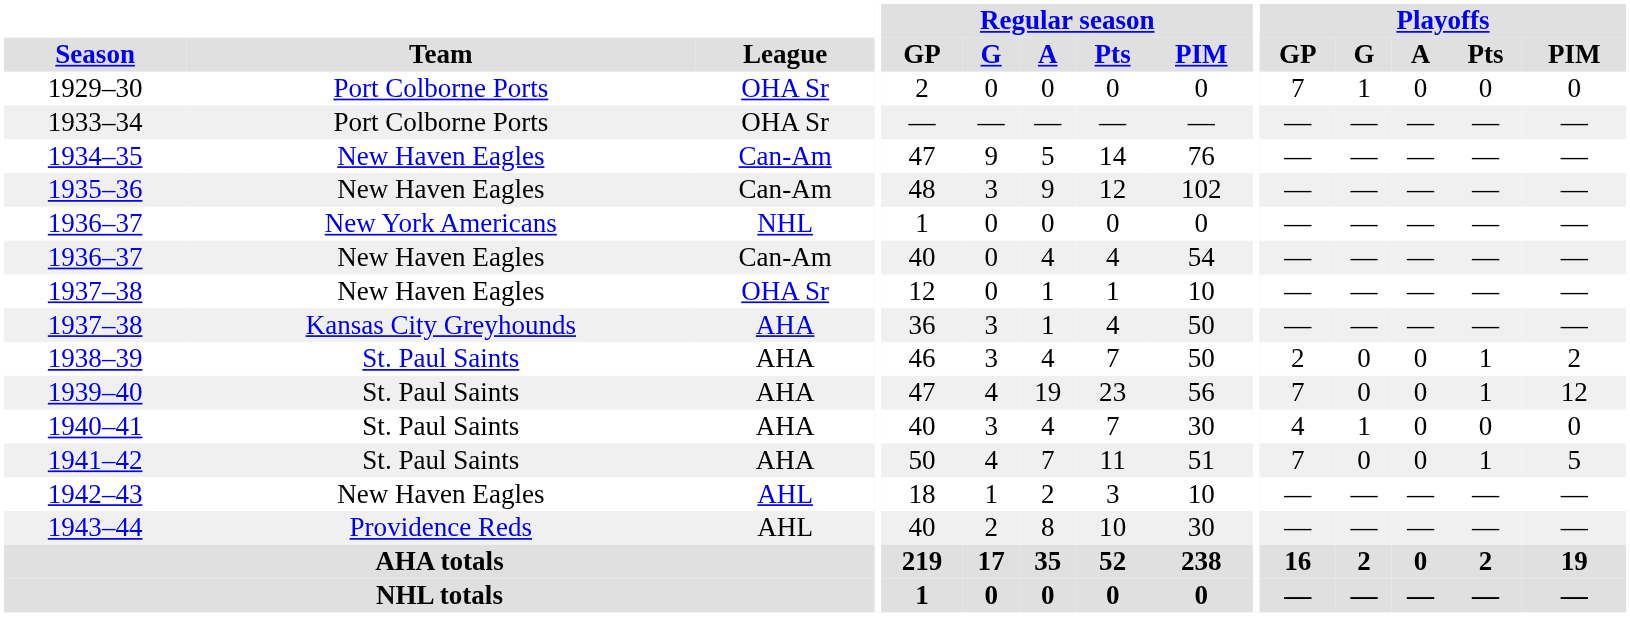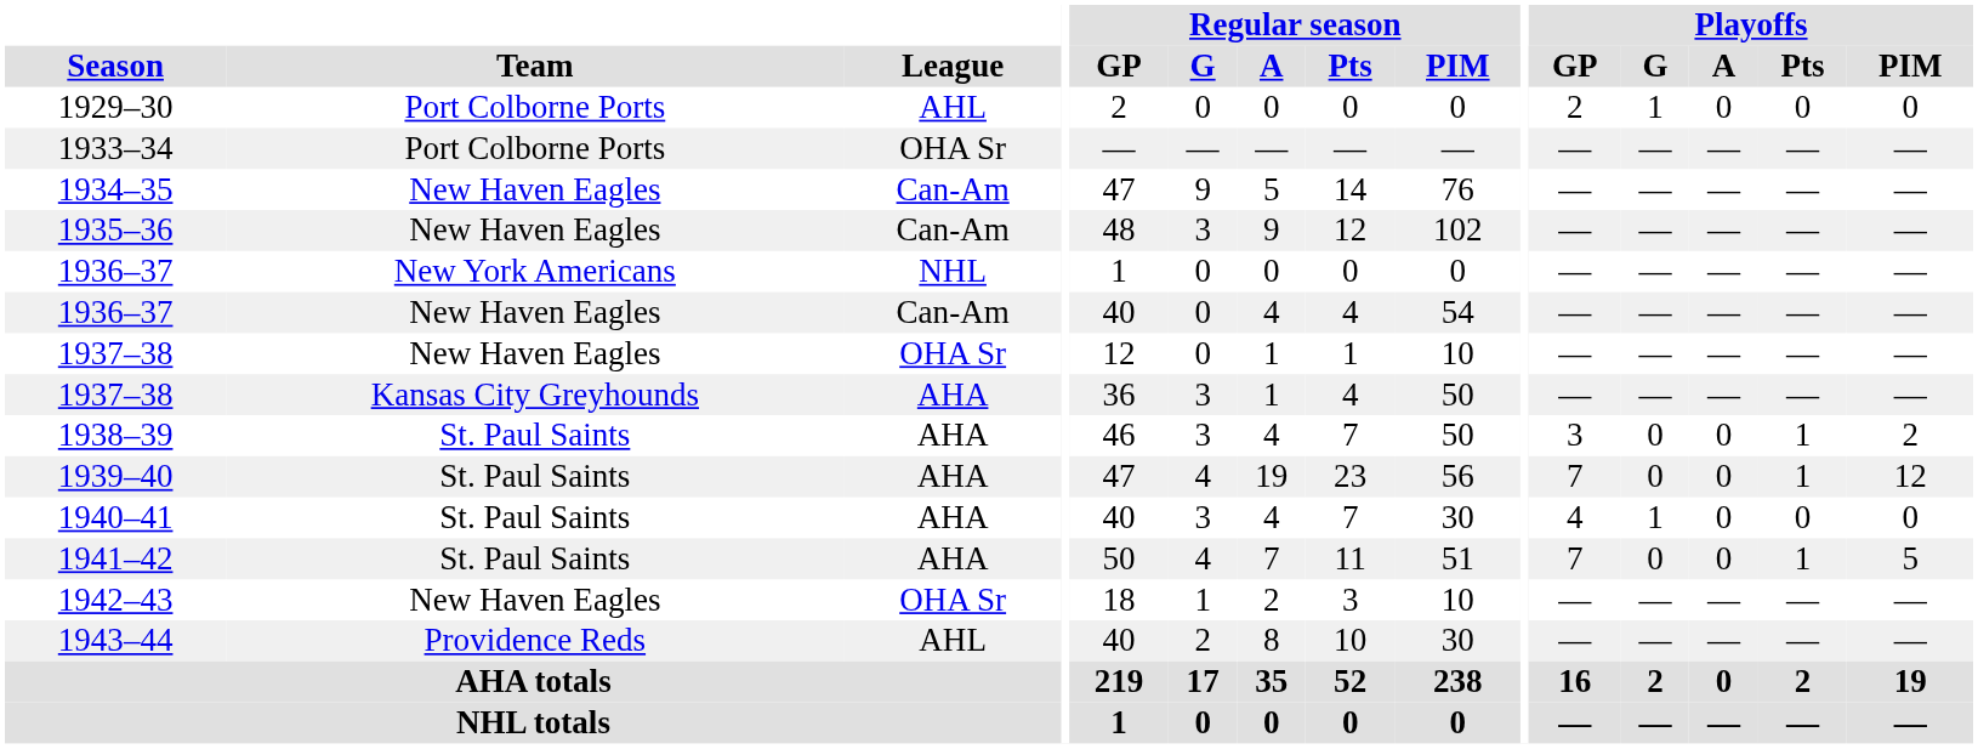1929–30 | League: OHA Sr -> AHL
1929–30 | Playoffs / GP: 7 -> 2
1938–39 | Playoffs / GP: 2 -> 3
1942–43 | League: AHL -> OHA Sr
